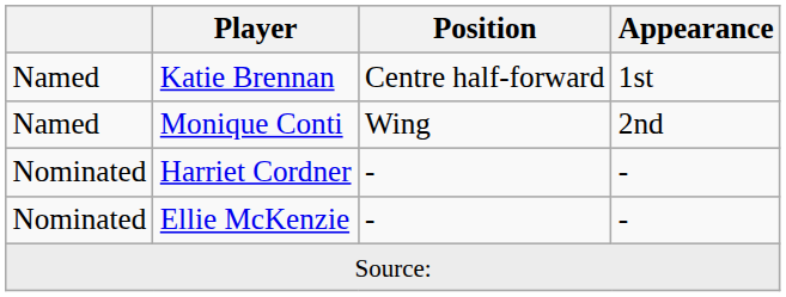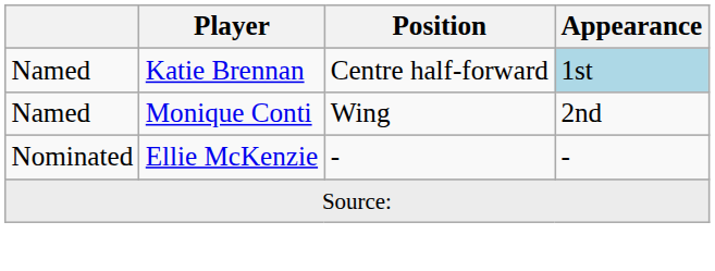Katie Brennan | Appearance: no background -> lightblue background
- row: Nominated | Harriet Cordner | - | -
